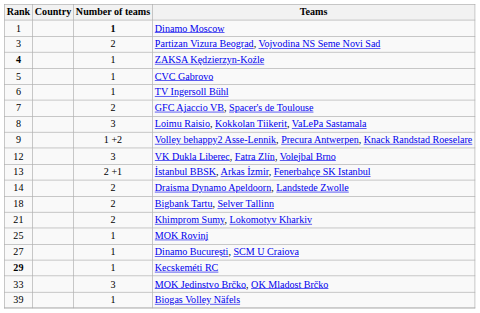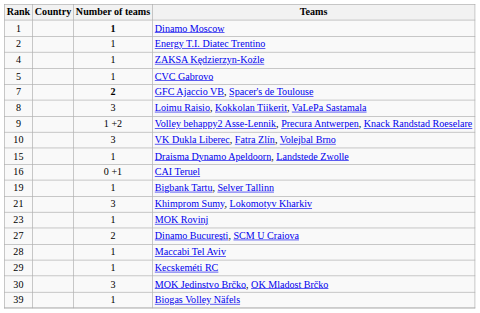+ row: 2 | 1 | Energy T.I. Diatec Trentino
- row: 3 | 2 | Partizan Vizura Beograd, Vojvodina NS Seme Novi Sad
ZAKSA Kędzierzyn-Koźle | Rank: bold -> normal
- row: 6 | 1 | TV Ingersoll Bühl
GFC Ajaccio VB, Spacer's de Toulouse | Number of teams: normal -> bold
VK Dukla Liberec, Fatra Zlín, Volejbal Brno | Rank: 12 -> 10
- row: 13 | 2 +1 | İstanbul BBSK, Arkas İzmir, Fenerbahçe SK Istanbul
Draisma Dynamo Apeldoorn, Landstede Zwolle | Rank: 14 -> 15
Draisma Dynamo Apeldoorn, Landstede Zwolle | Number of teams: 2 -> 1
+ row: 16 | 0 +1 | CAI Teruel
Bigbank Tartu, Selver Tallinn | Rank: 18 -> 19
Bigbank Tartu, Selver Tallinn | Number of teams: 2 -> 1
Khimprom Sumy, Lokomotyv Kharkiv | Number of teams: 2 -> 3
MOK Rovinj | Rank: 25 -> 23
Dinamo București, SCM U Craiova | Number of teams: 1 -> 2
+ row: 28 | 1 | Maccabi Tel Aviv
Kecskeméti RC | Rank: bold -> normal
MOK Jedinstvo Brčko, OK Mladost Brčko | Rank: 33 -> 30
